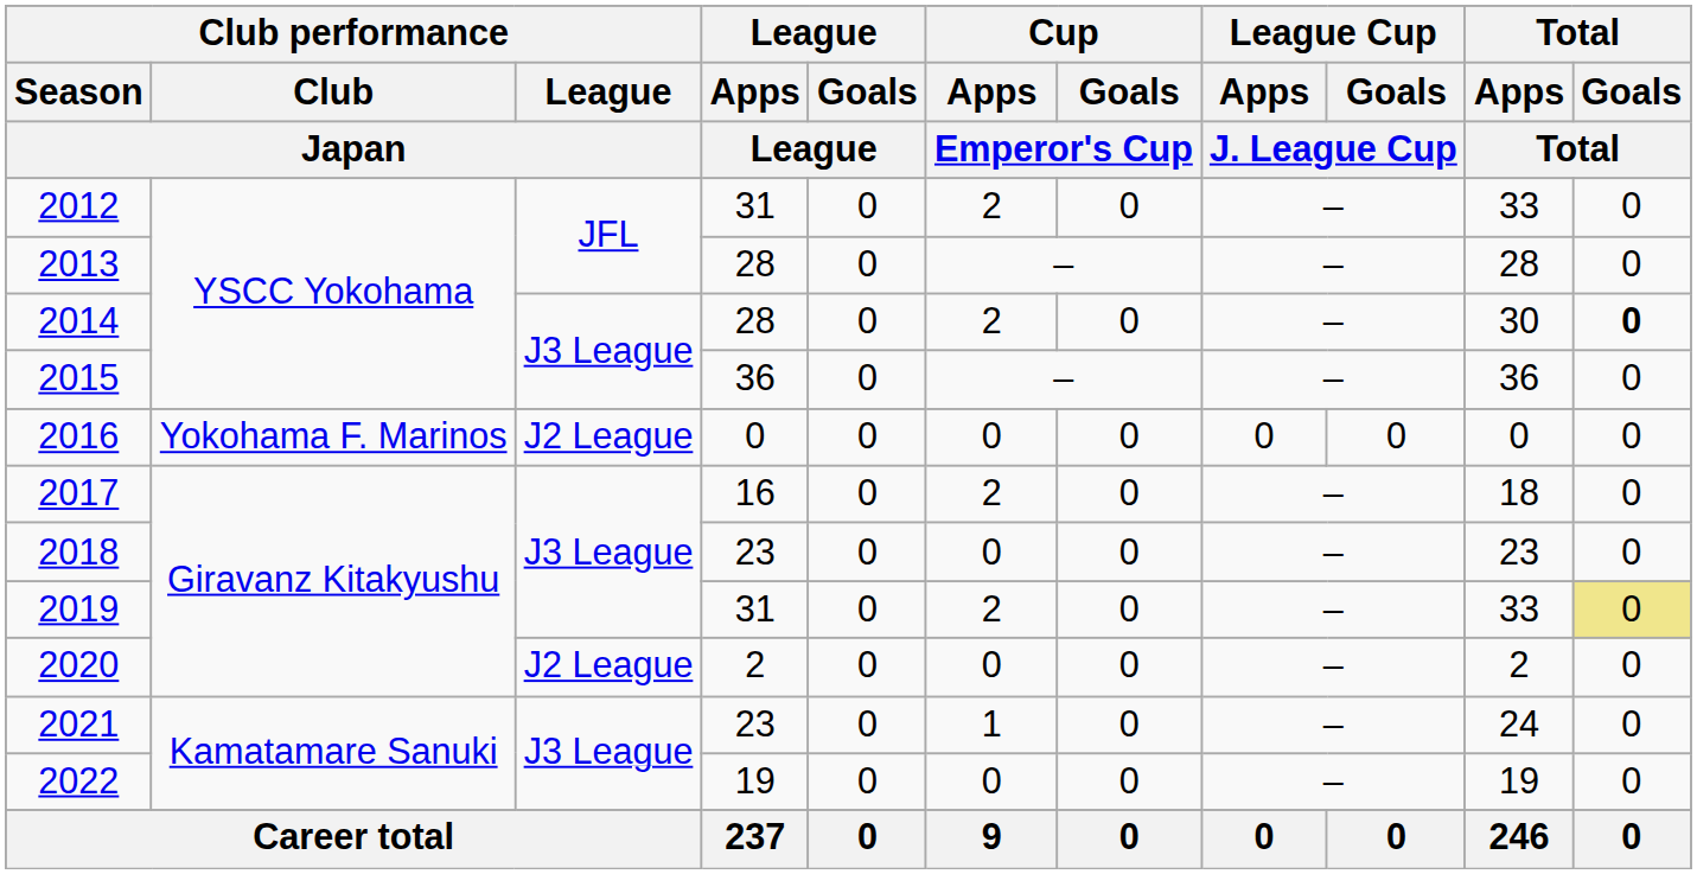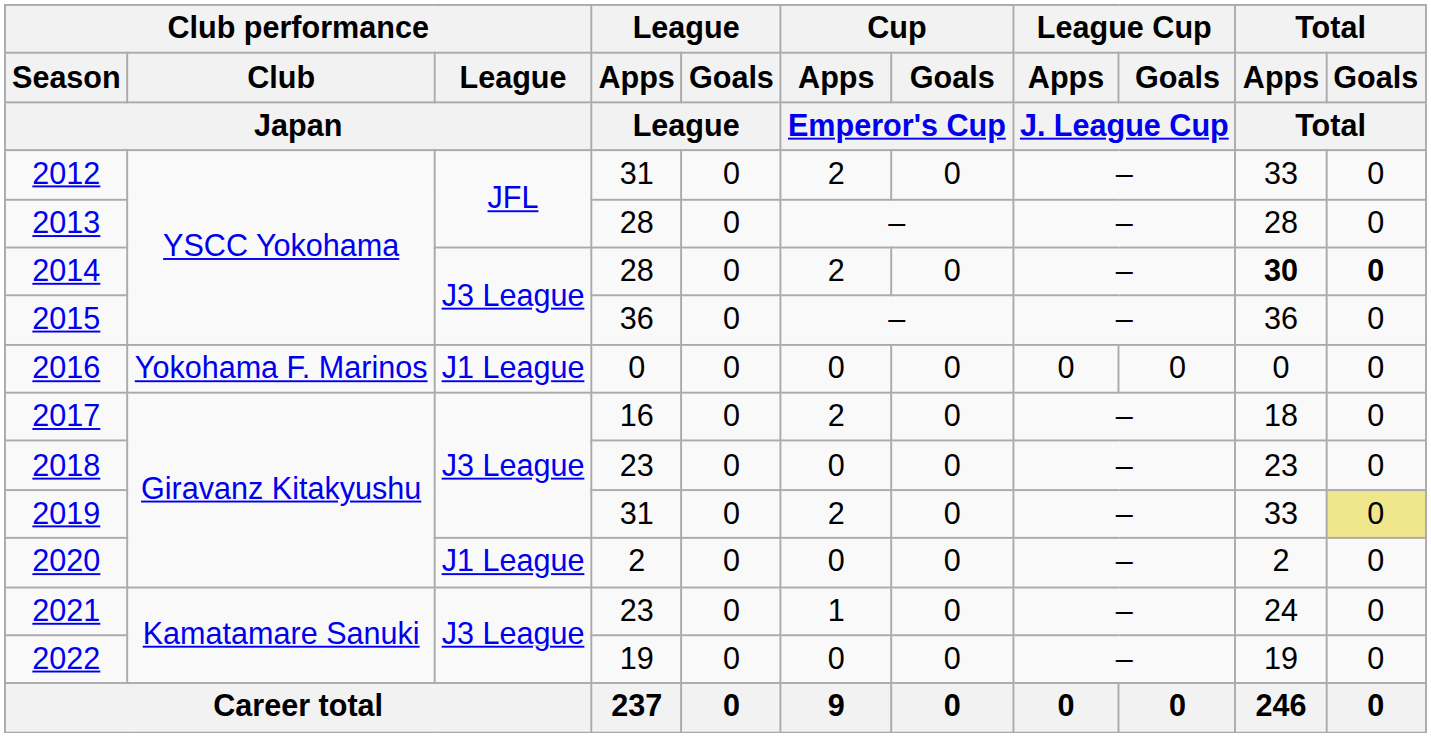2014 | Total / Apps / Total: normal -> bold
2016 | Club performance / League / Japan: J2 League -> J1 League
2020 | Club performance / League / Japan: J2 League -> J1 League
